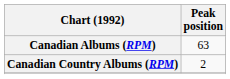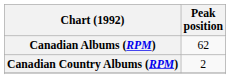Canadian Albums (RPM) | Peak position: 63 -> 62
